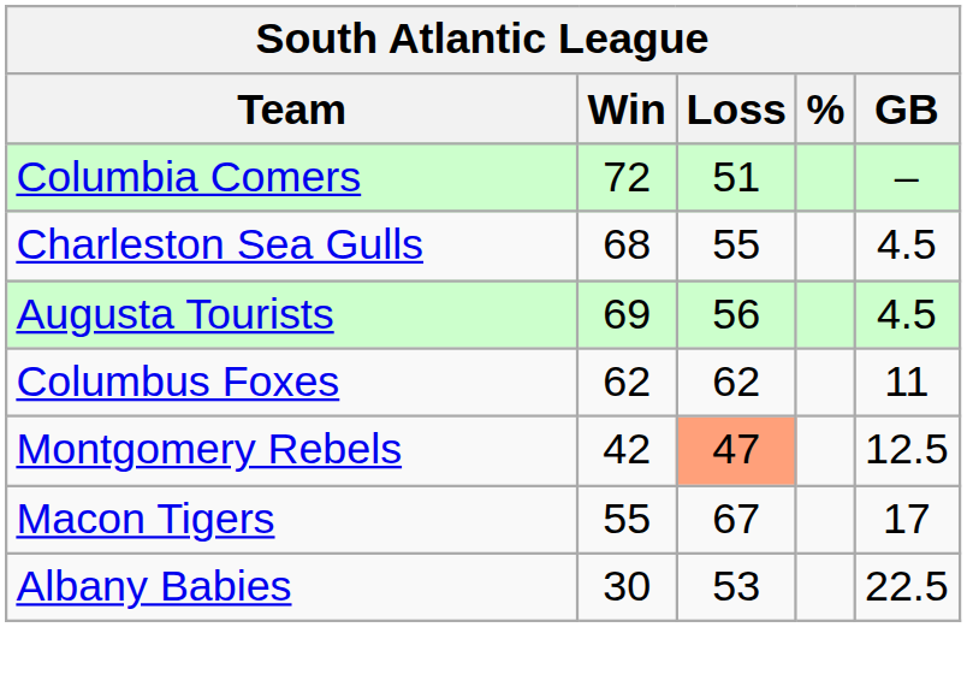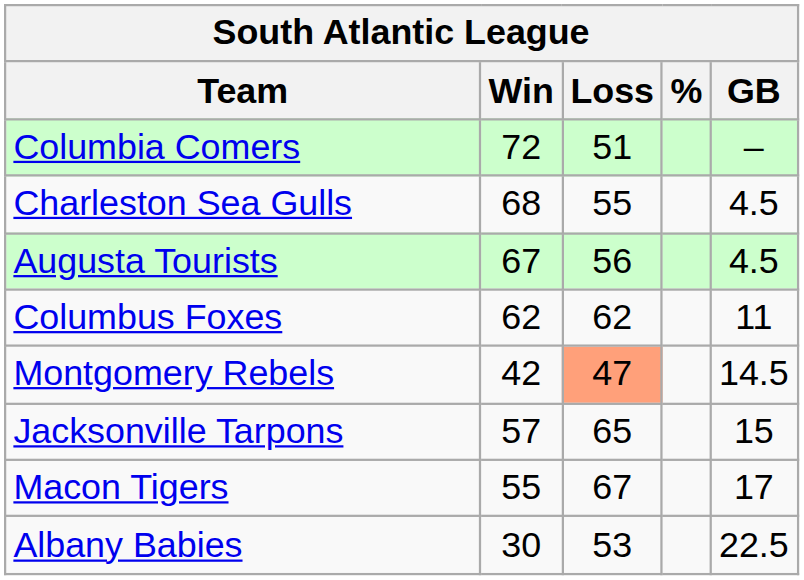Augusta Tourists | Win: 69 -> 67
Montgomery Rebels | GB: 12.5 -> 14.5
+ row: Jacksonville Tarpons | 57 | 65 | 15
